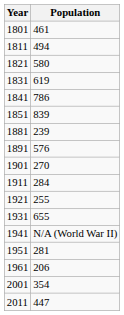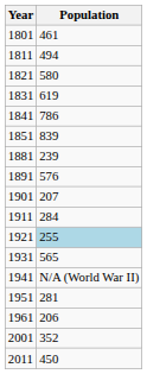1901 | Population: 270 -> 207
1921 | Population: no background -> lightblue background
1931 | Population: 655 -> 565
2001 | Population: 354 -> 352
2011 | Population: 447 -> 450
